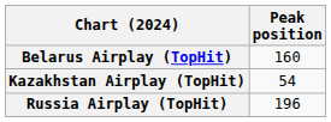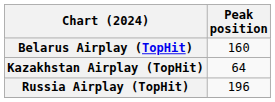Kazakhstan Airplay (TopHit) | Peak position: 54 -> 64
